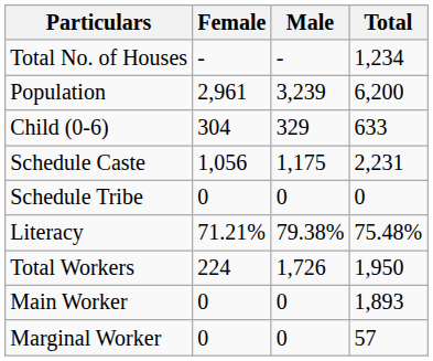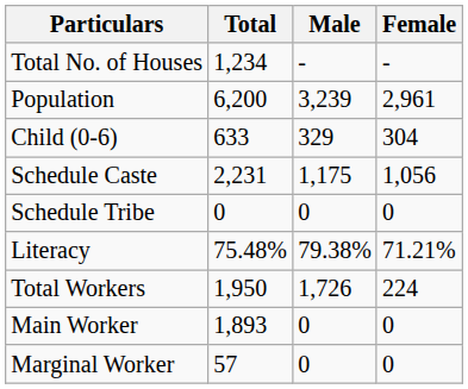columns swapped: Total <-> Female
